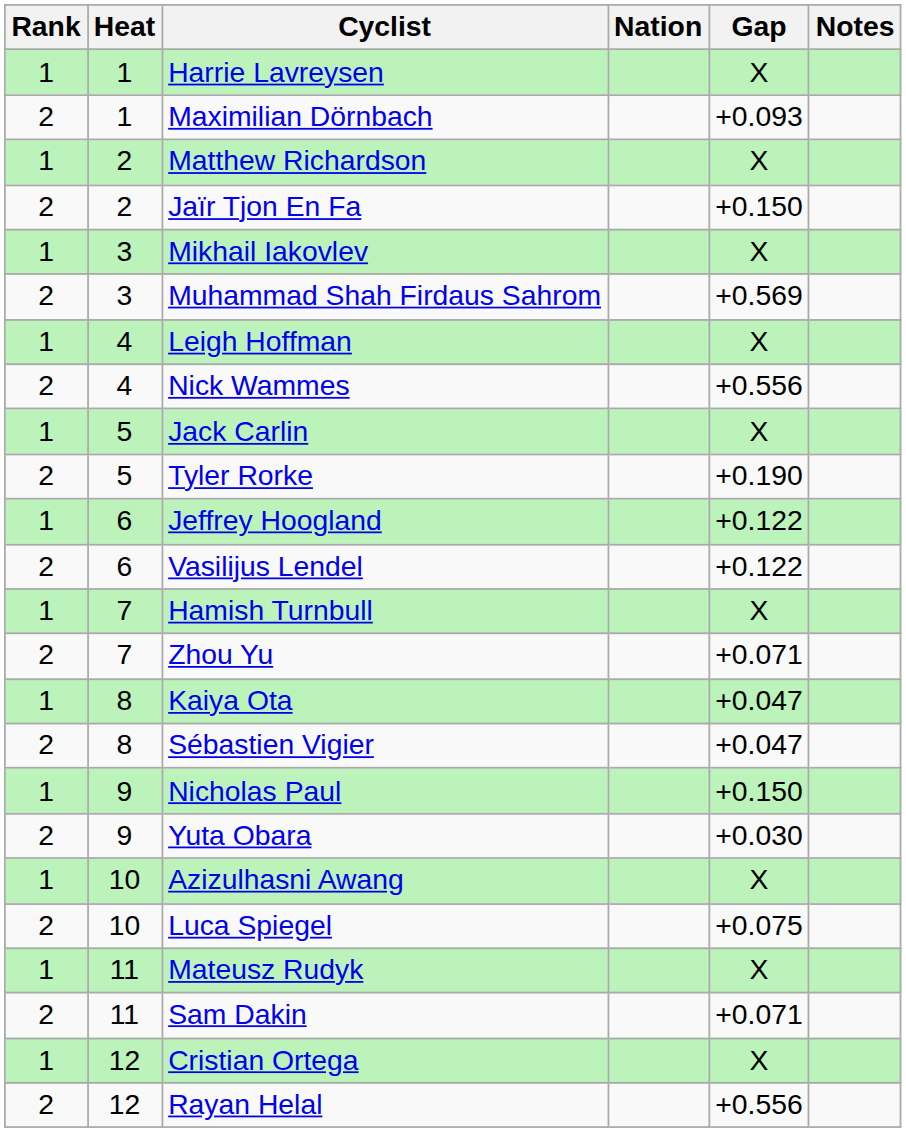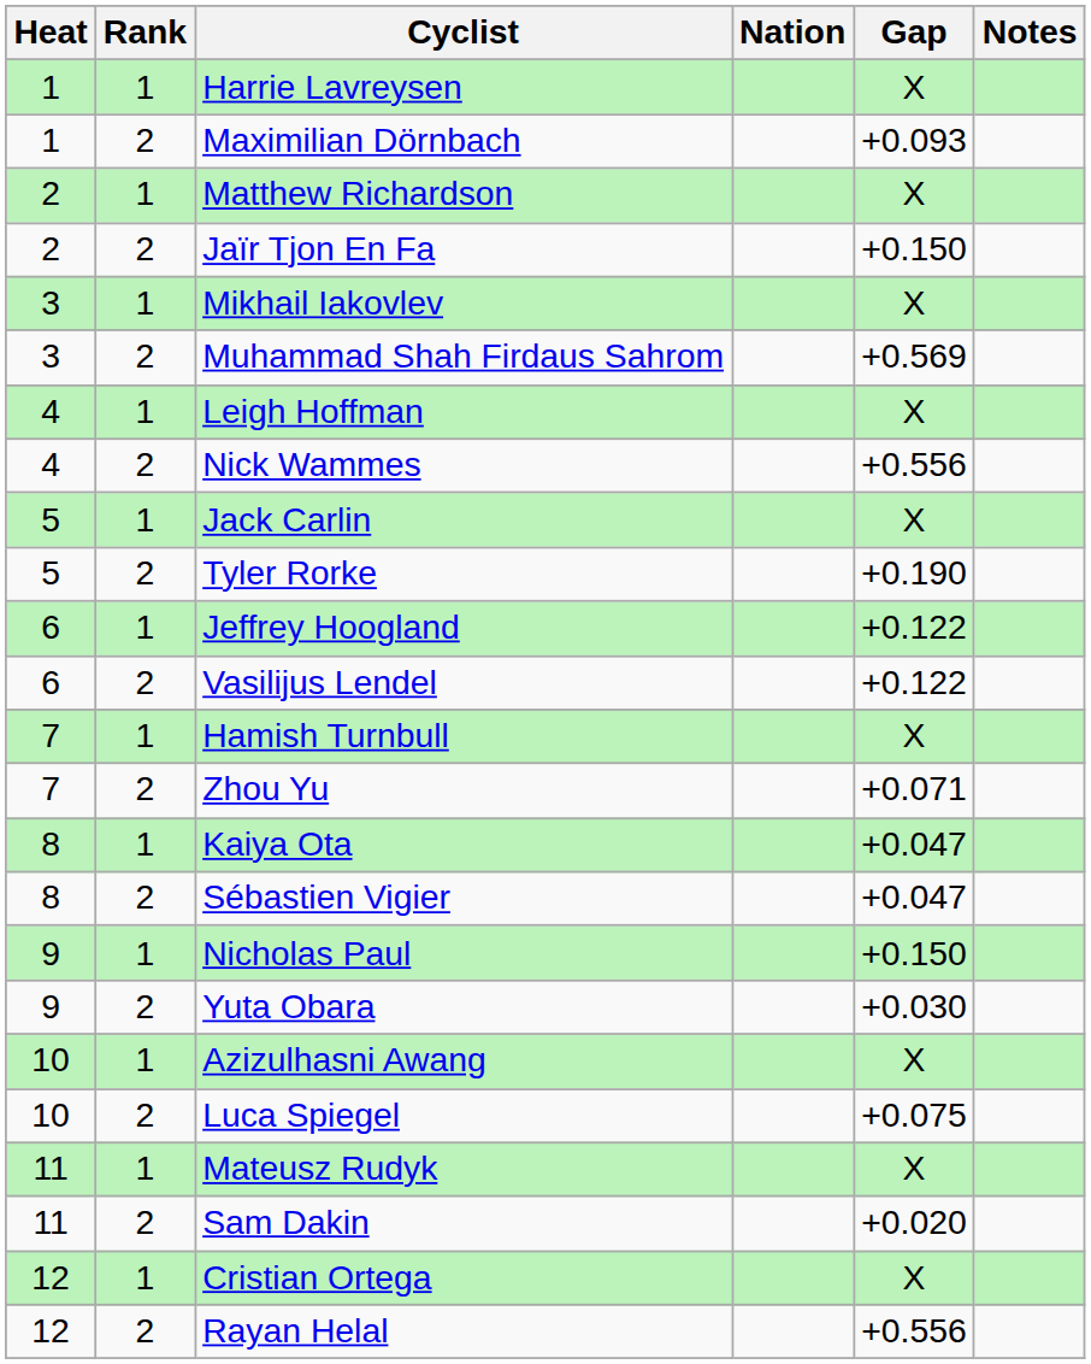columns swapped: Heat <-> Rank
Sam Dakin | Gap: +0.071 -> +0.020
